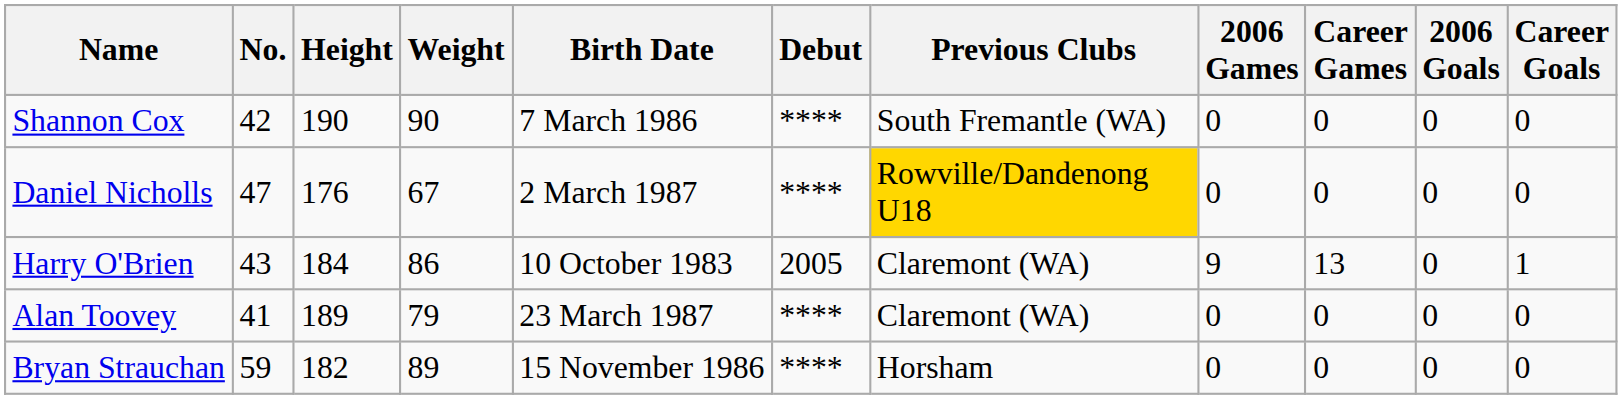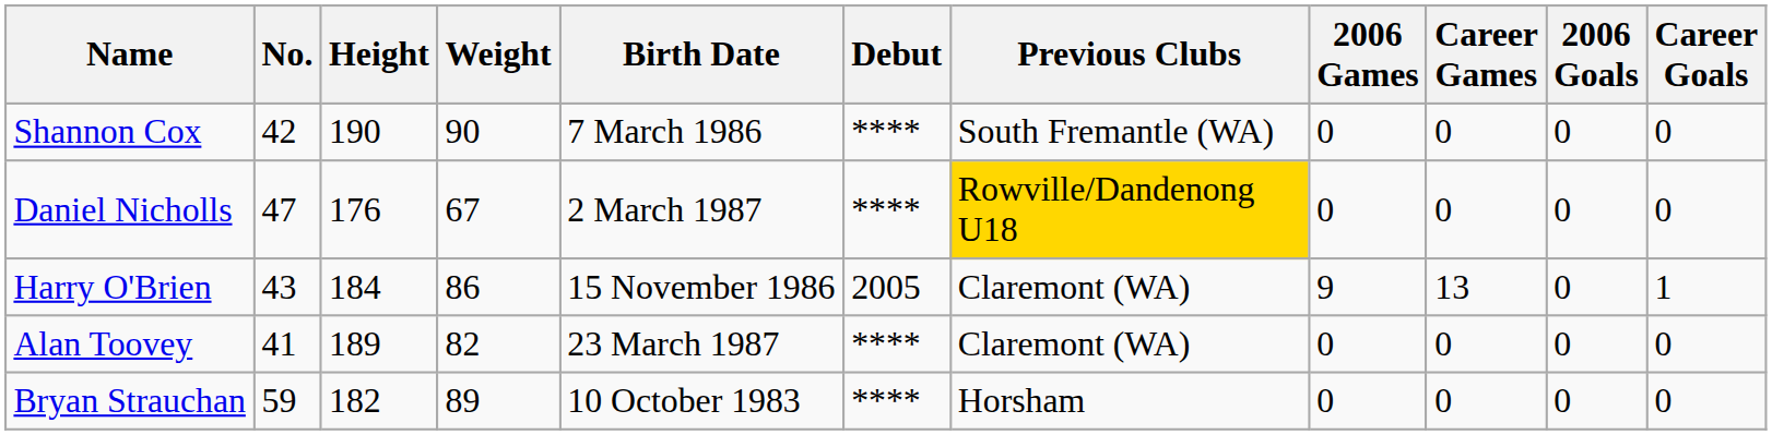Harry O'Brien | Birth Date: 10 October 1983 -> 15 November 1986
Alan Toovey | Weight: 79 -> 82
Bryan Strauchan | Birth Date: 15 November 1986 -> 10 October 1983
